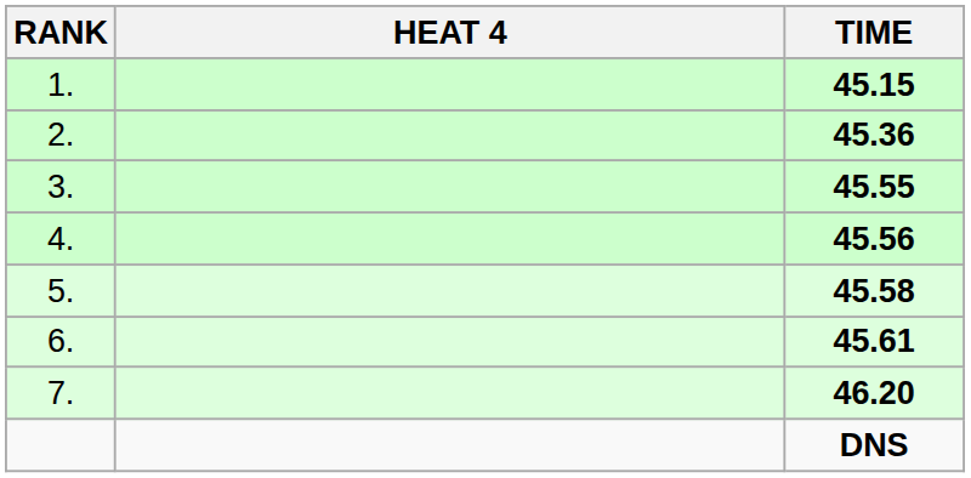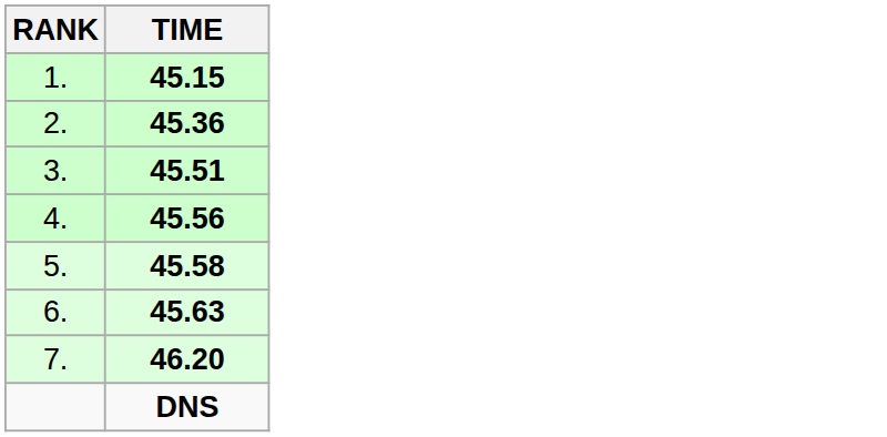- column: HEAT 4
3. | TIME: 45.55 -> 45.51
6. | TIME: 45.61 -> 45.63
